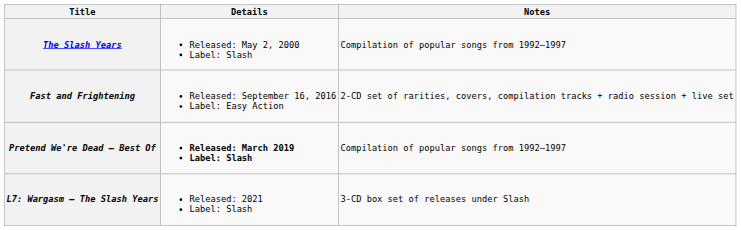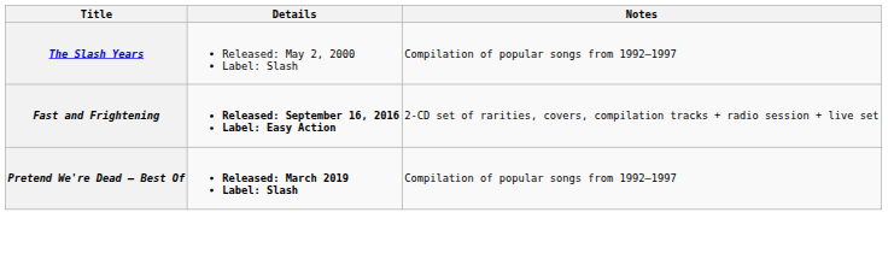Fast and Frightening | Details: normal -> bold
- row: L7: Wargasm – The Slash Years | Released: 2021 Label: Slash | 3-CD box set of releases under Slash
